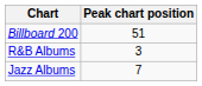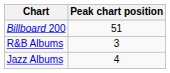Jazz Albums | Peak chart position: 7 -> 4
